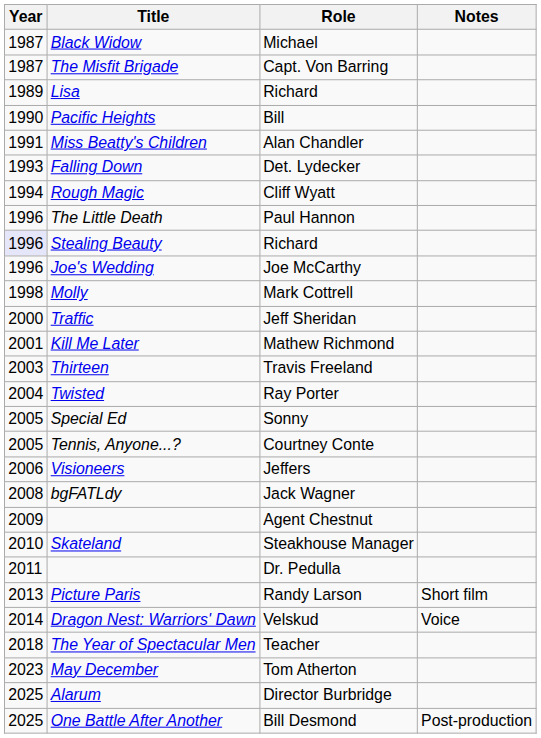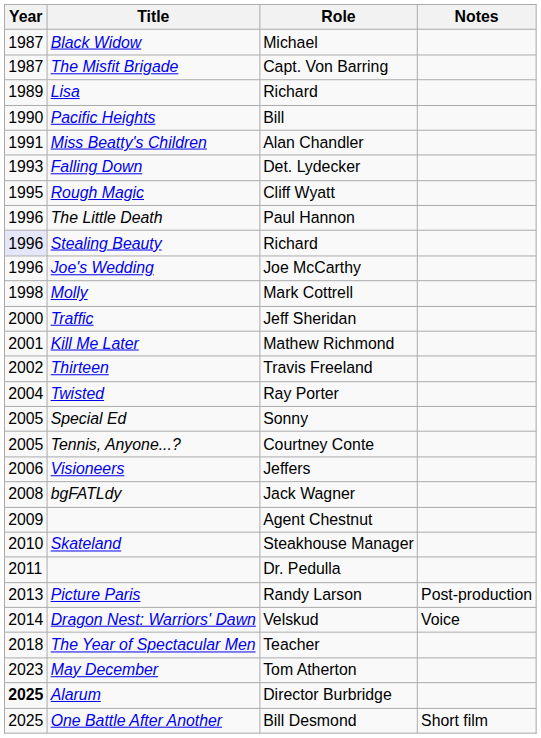Rough Magic | Year: 1994 -> 1995
Thirteen | Year: 2003 -> 2002
Picture Paris | Notes: Short film -> Post-production
Alarum | Year: normal -> bold
One Battle After Another | Notes: Post-production -> Short film
